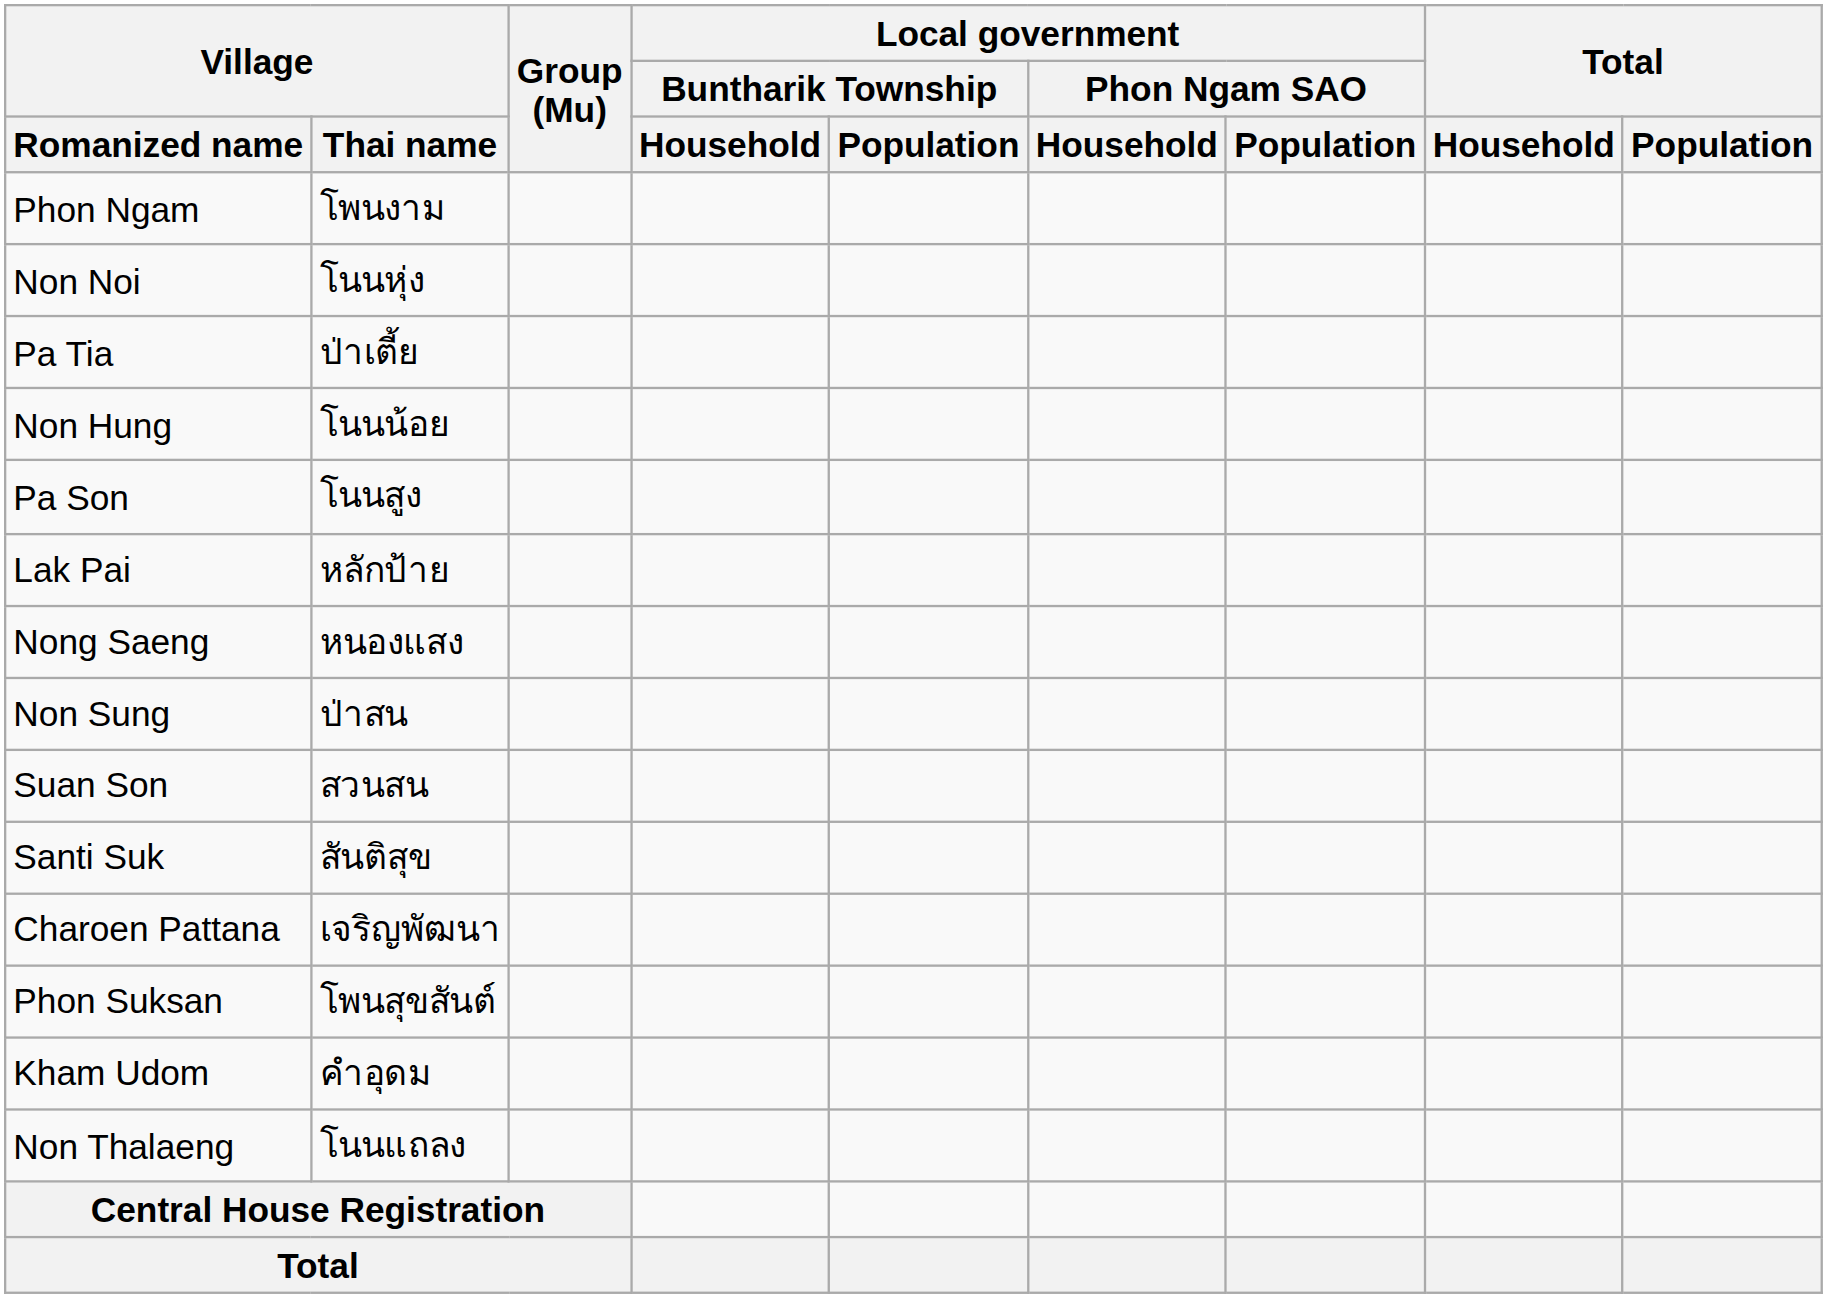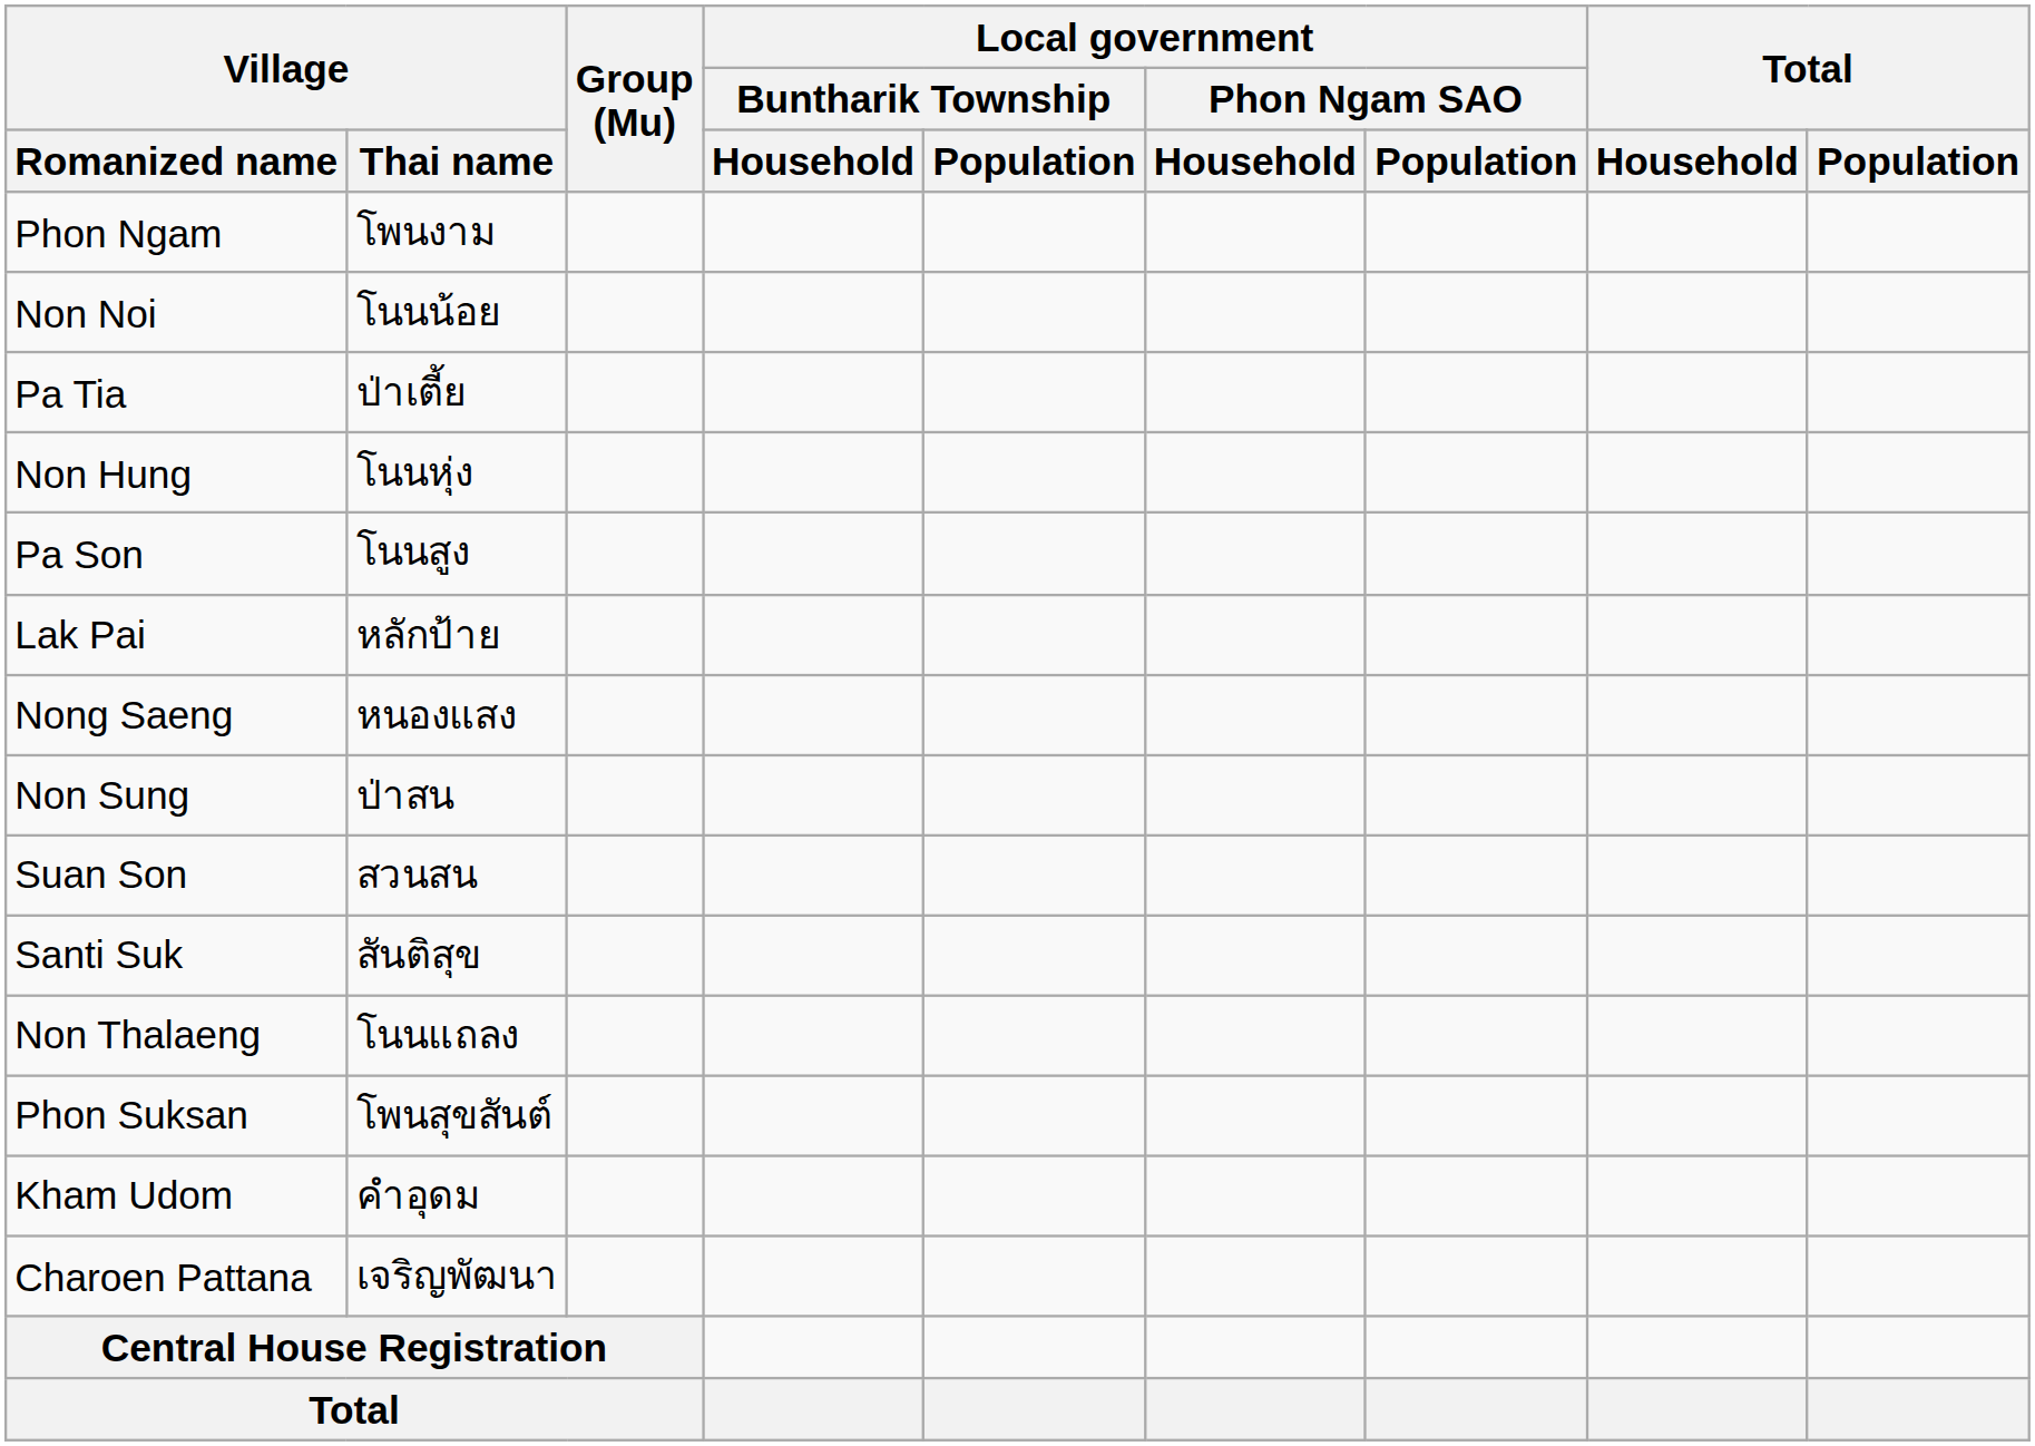Non Noi | Village / Thai name: โนนหุ่ง -> โนนน้อย
Non Hung | Village / Thai name: โนนน้อย -> โนนหุ่ง
rows swapped: Charoen Pattana <-> Non Thalaeng
